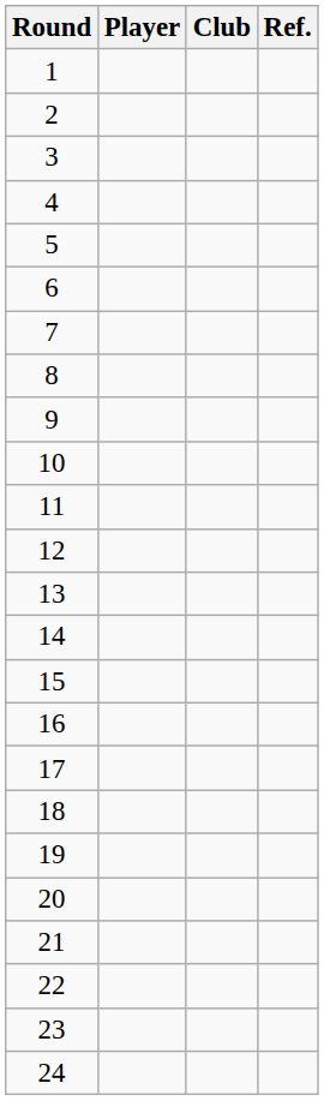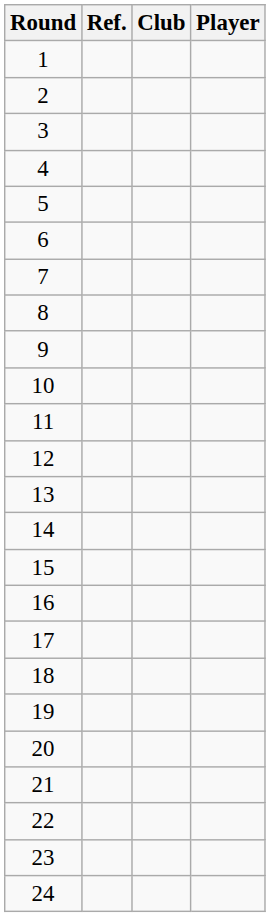columns swapped: Player <-> Ref.
